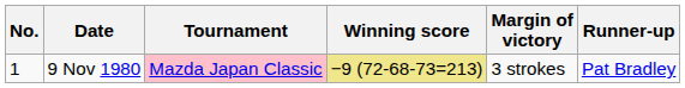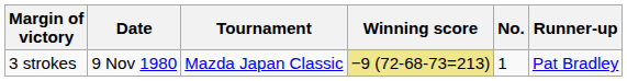columns swapped: No. <-> Margin of victory
9 Nov 1980 | Tournament: pink background -> no background
